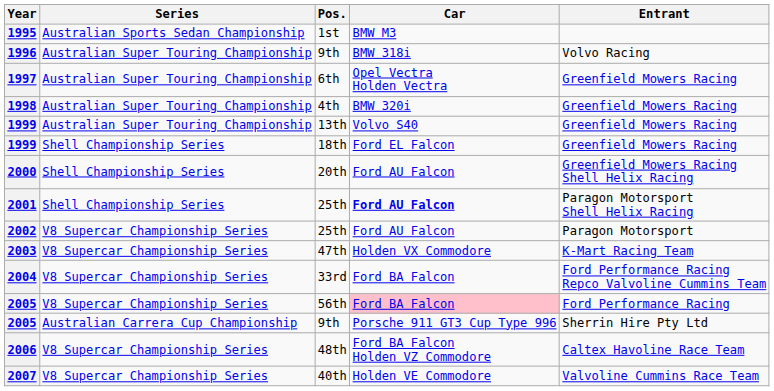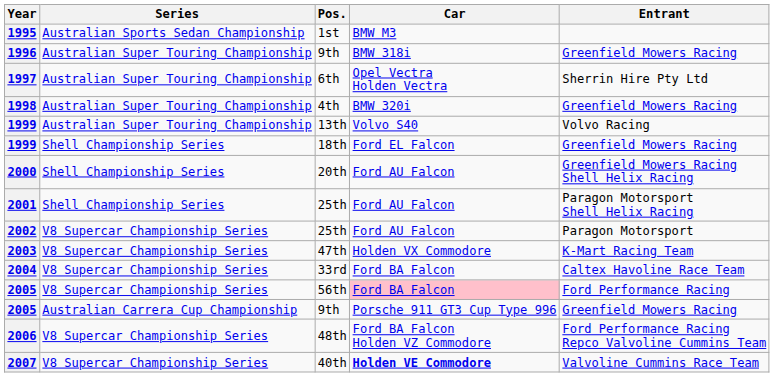1996 | Entrant: Volvo Racing -> Greenfield Mowers Racing
1997 | Entrant: Greenfield Mowers Racing -> Sherrin Hire Pty Ltd
1999 / 13th | Entrant: Greenfield Mowers Racing -> Volvo Racing
2001 | Car: bold -> normal
2004 | Entrant: Ford Performance Racing Repco Valvoline Cummins Team -> Caltex Havoline Race Team
2005 / 9th | Entrant: Sherrin Hire Pty Ltd -> Greenfield Mowers Racing
2006 | Entrant: Caltex Havoline Race Team -> Ford Performance Racing Repco Valvoline Cummins Team
2007 | Car: normal -> bold
